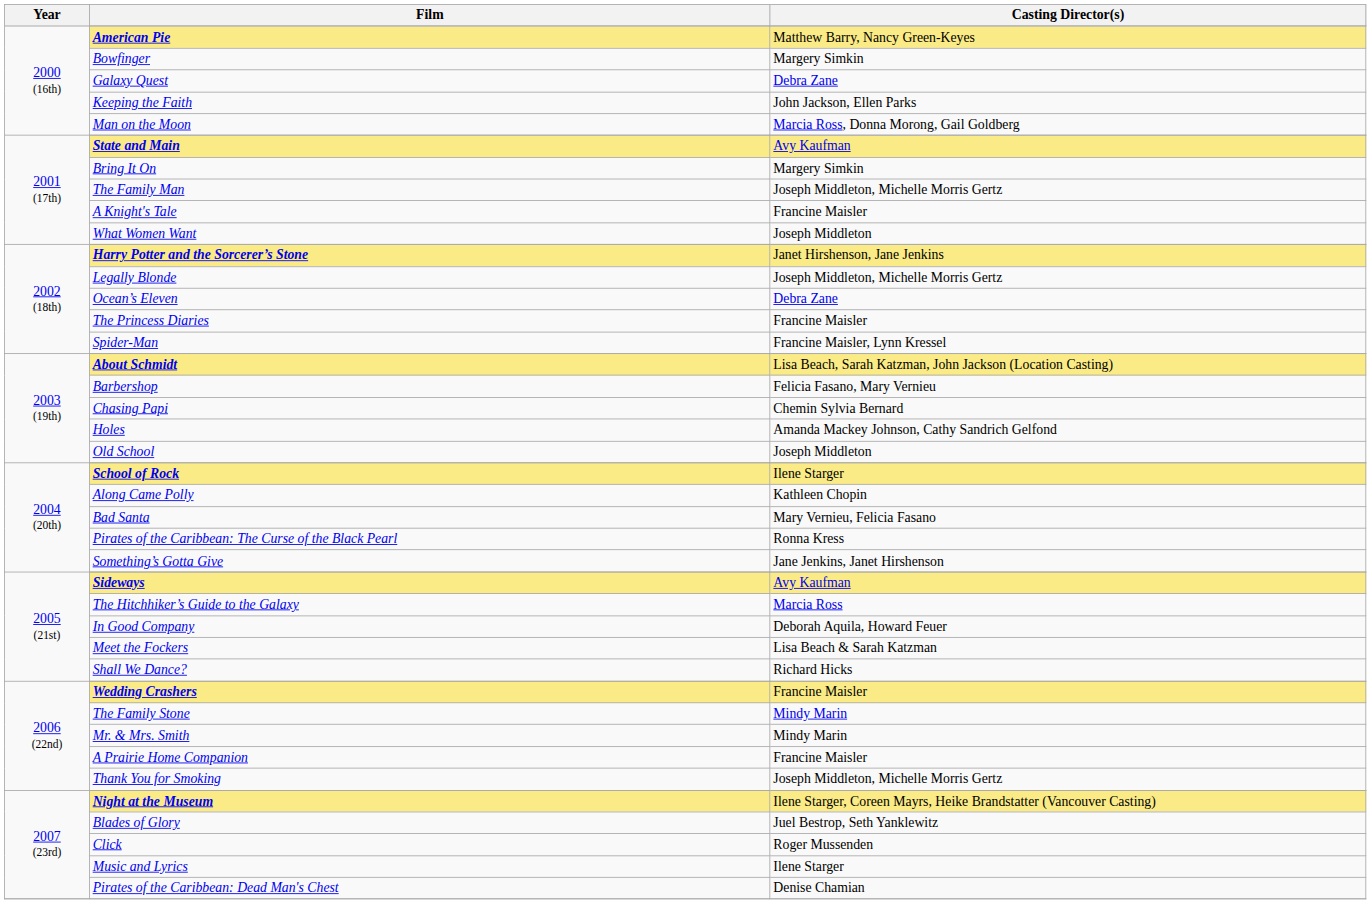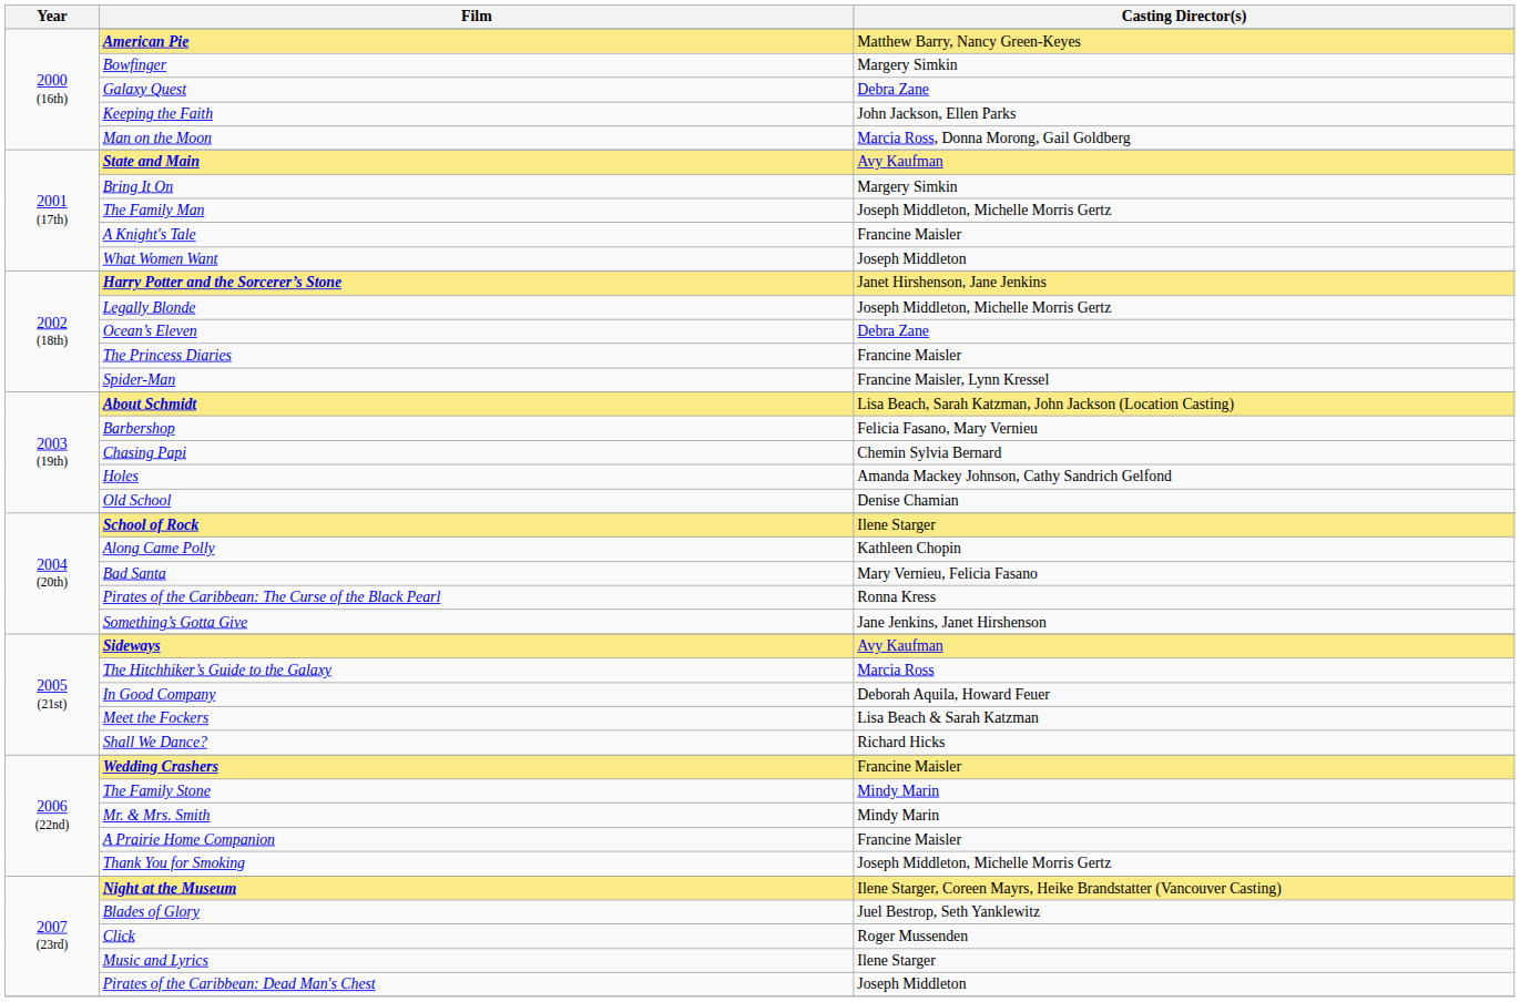Old School | Casting Director(s): Joseph Middleton -> Denise Chamian
Pirates of the Caribbean: Dead Man's Chest | Casting Director(s): Denise Chamian -> Joseph Middleton
